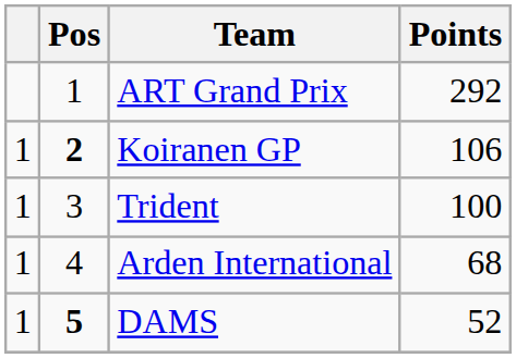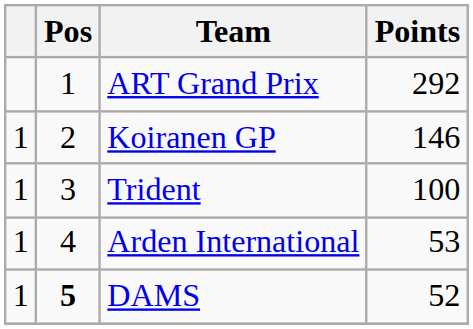Koiranen GP | Pos: bold -> normal
Koiranen GP | Points: 106 -> 146
Arden International | Points: 68 -> 53
